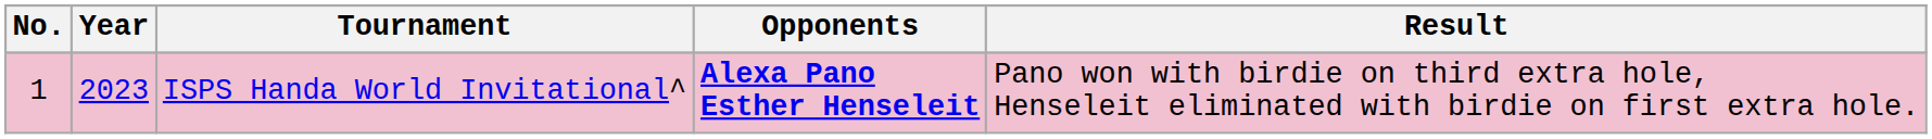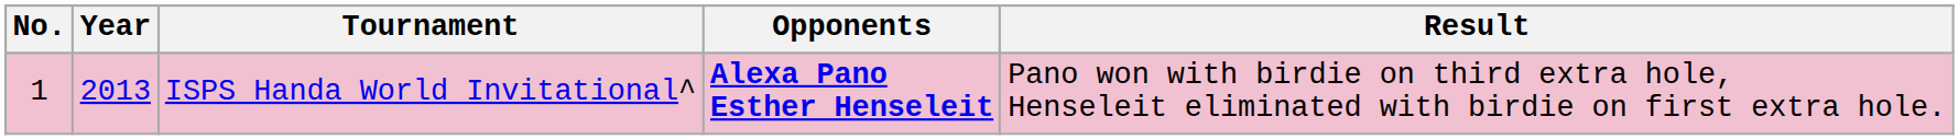ISPS Handa World Invitational^ | Year: 2023 -> 2013
